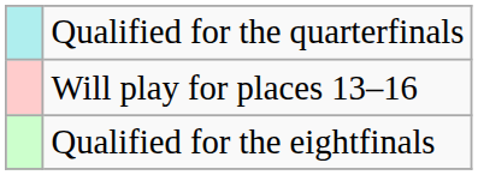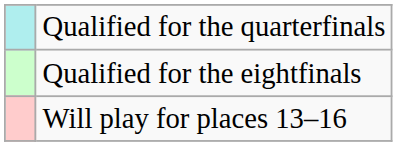rows swapped: Qualified for the eightfinals <-> Will play for places 13–16
